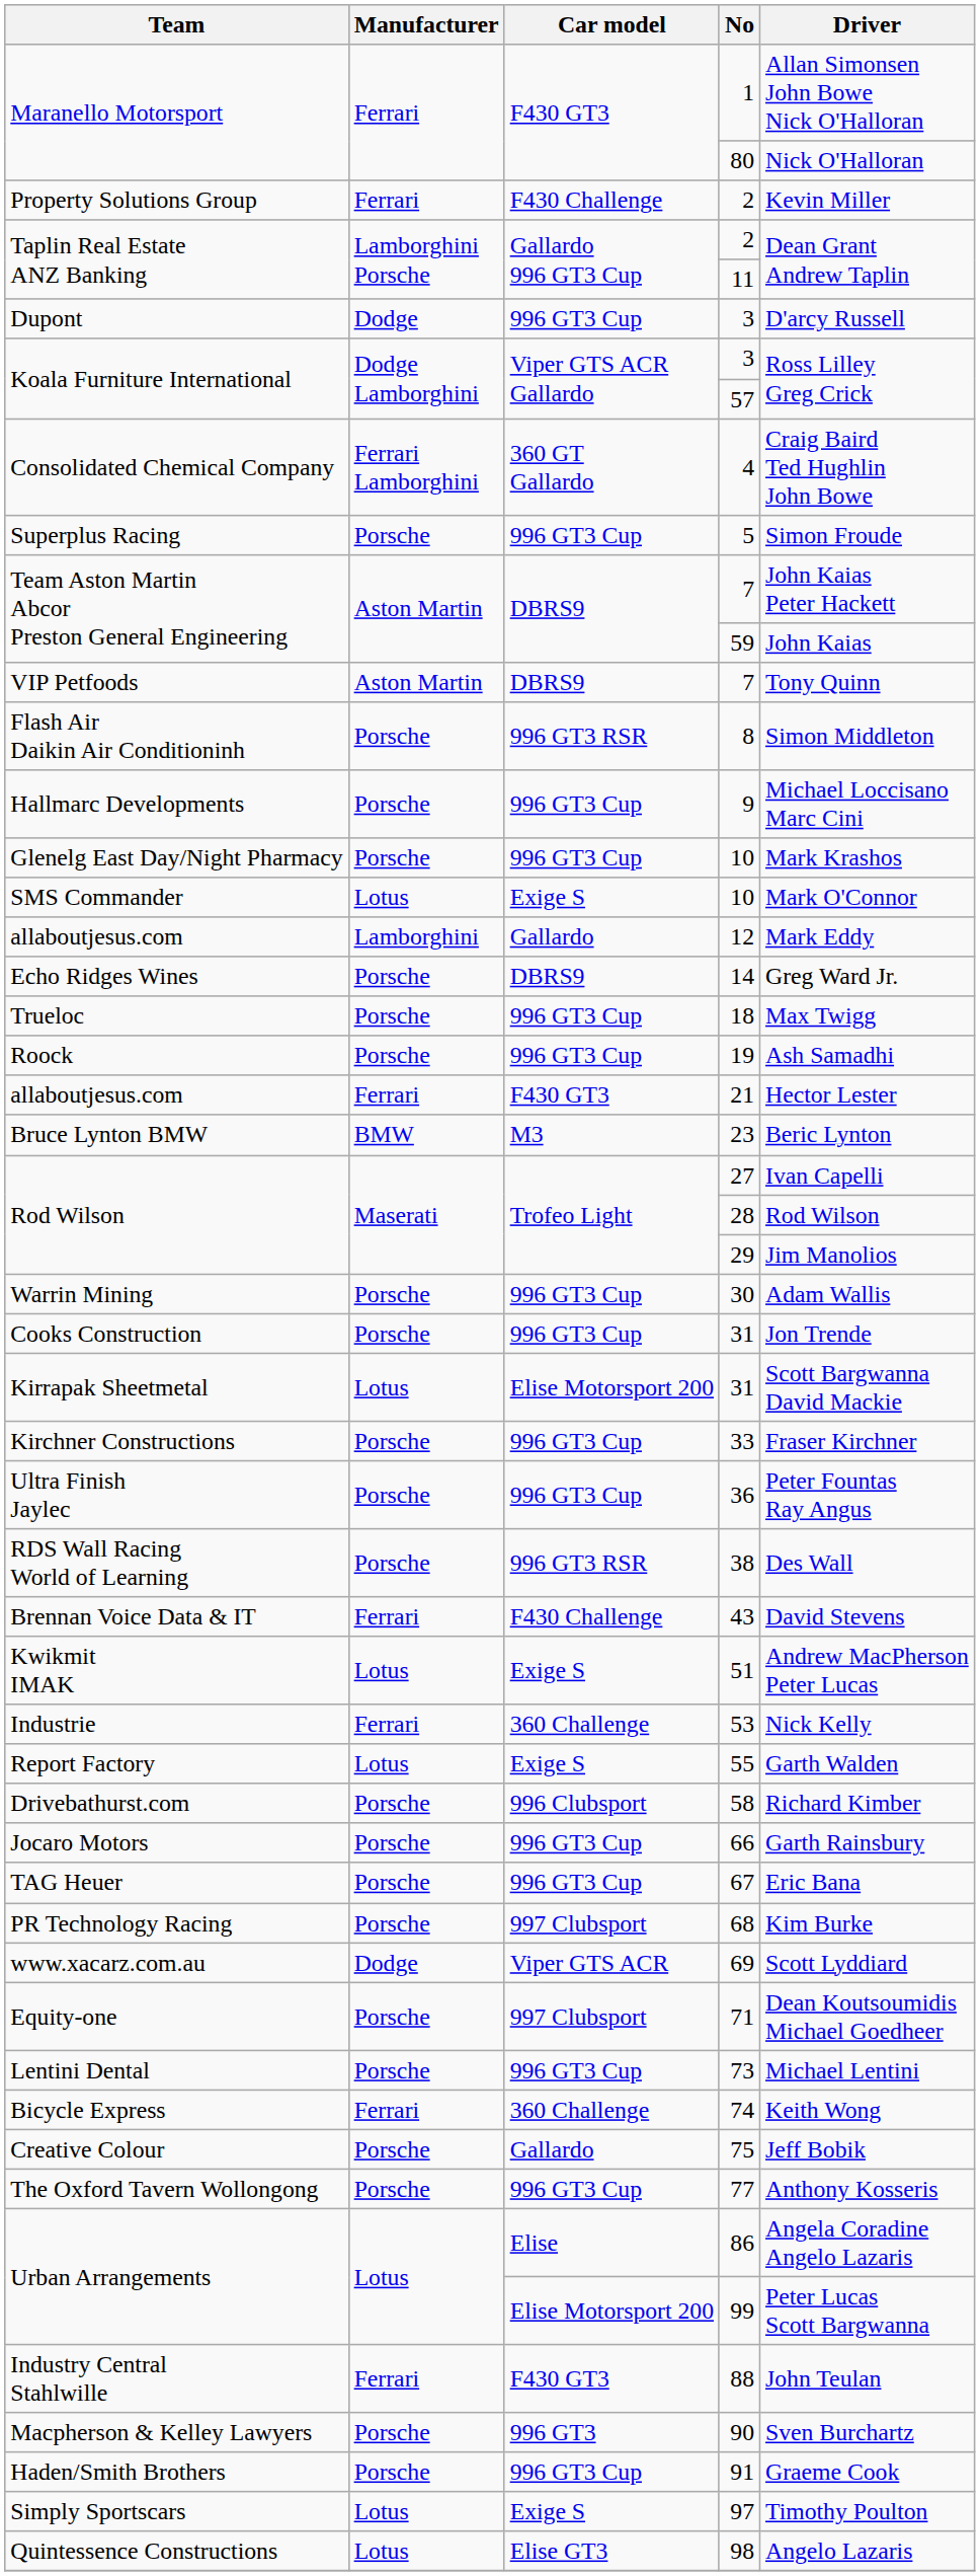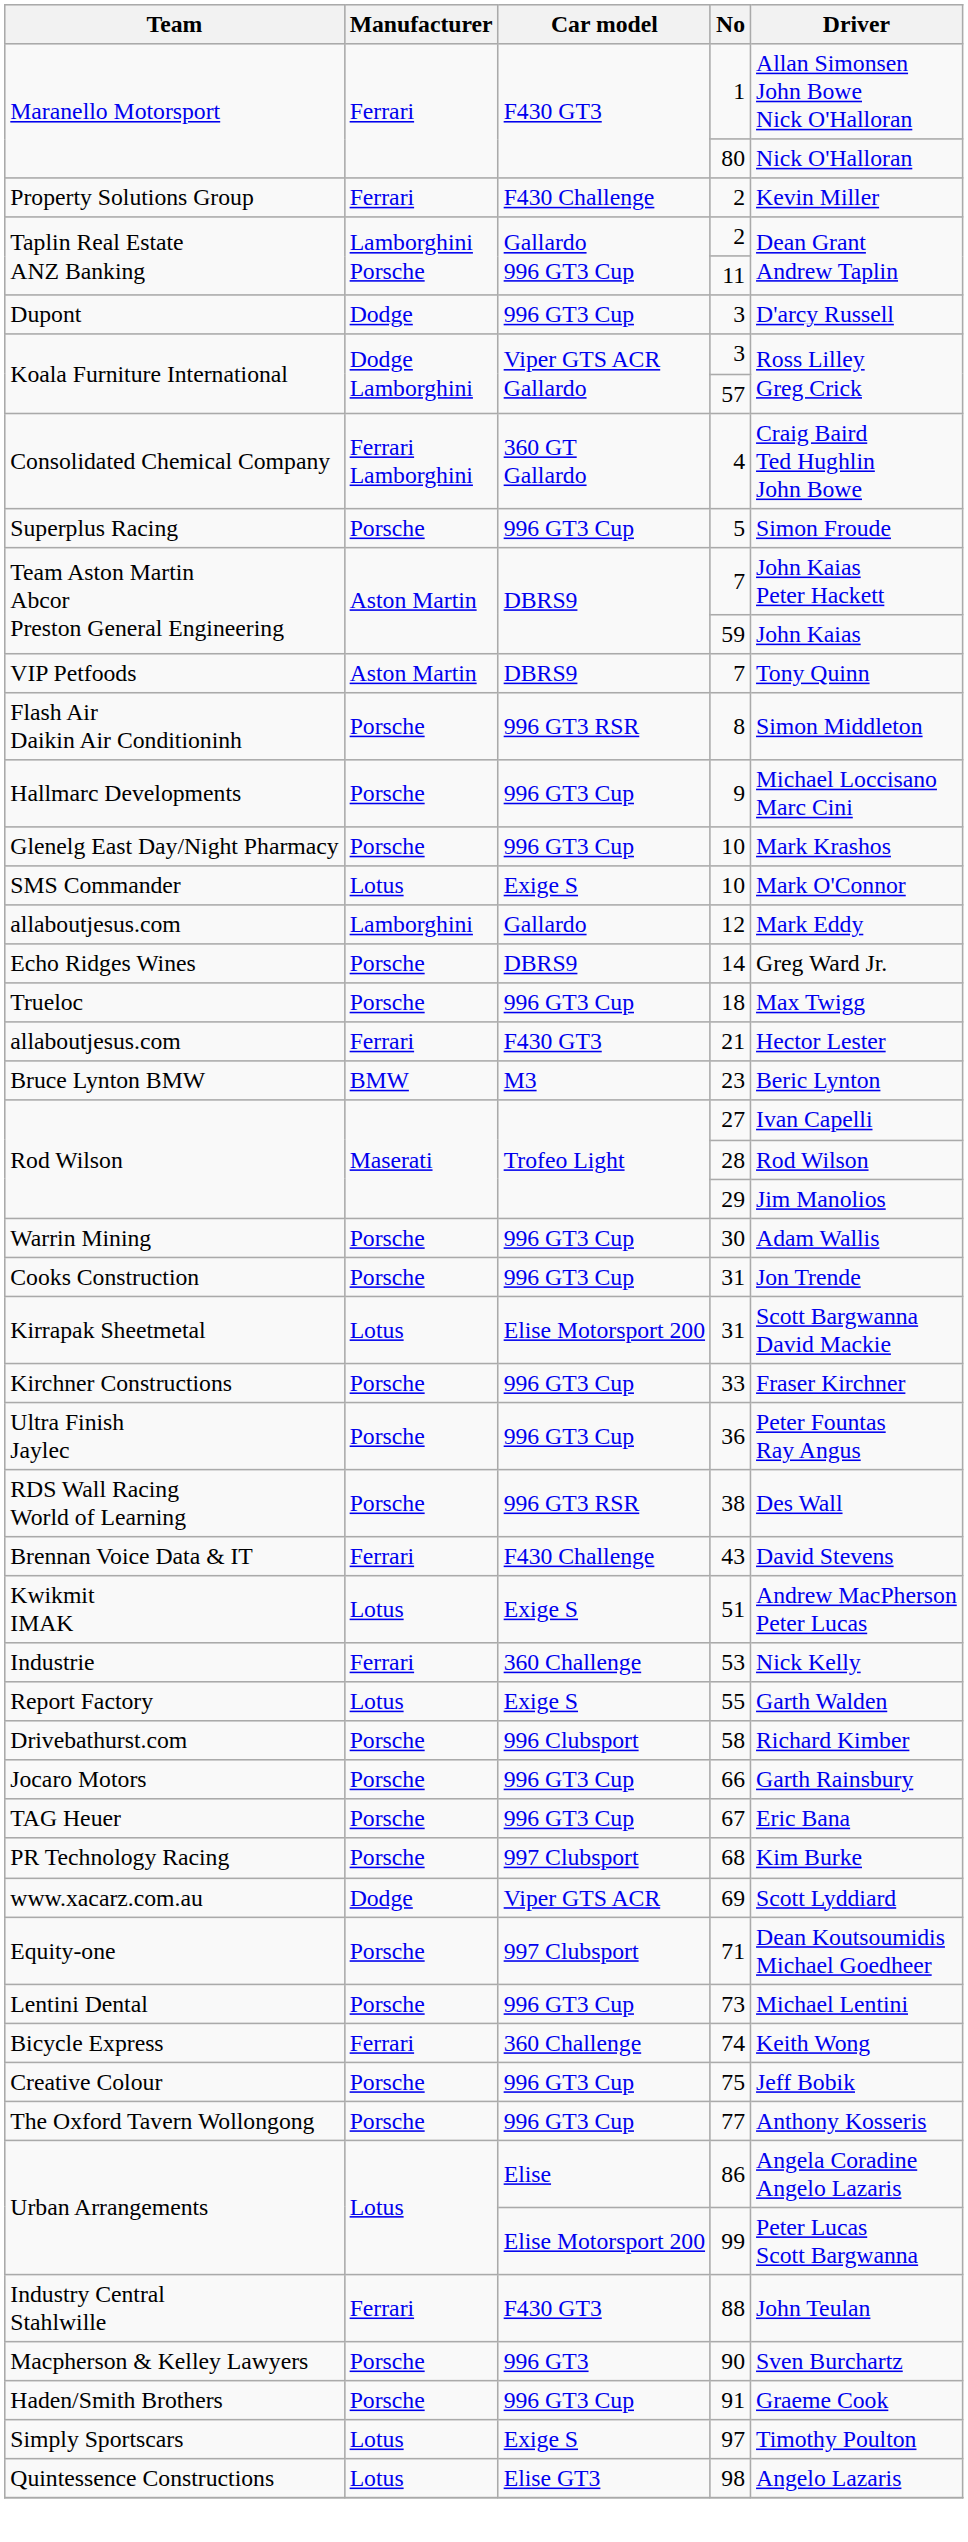- row: Roock | Porsche | 996 GT3 Cup | 19 | Ash Samadhi
75 | Car model: Gallardo -> 996 GT3 Cup
